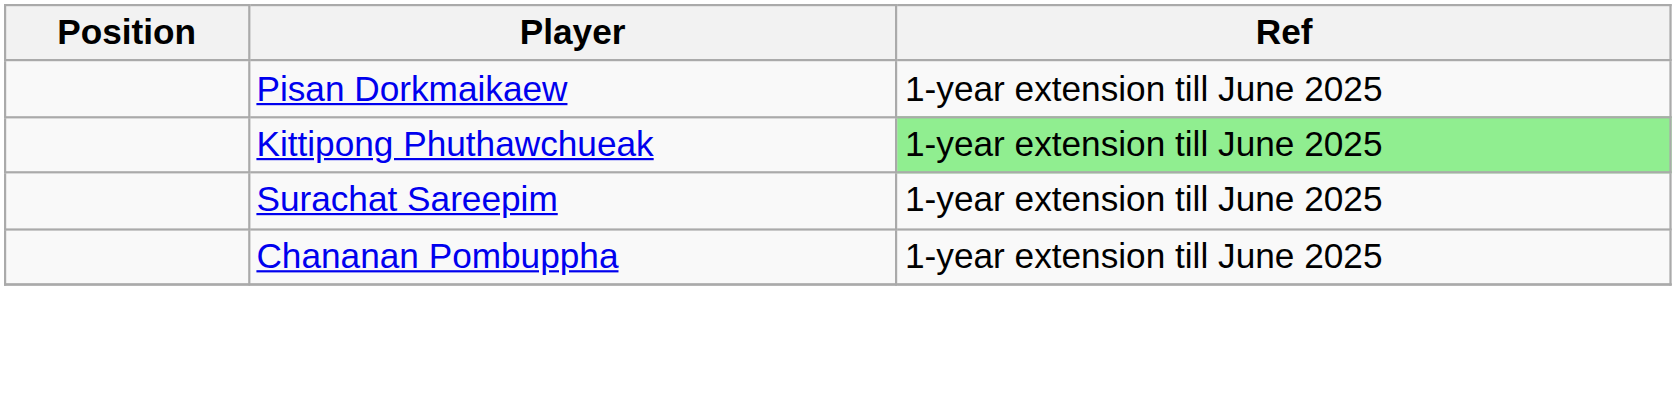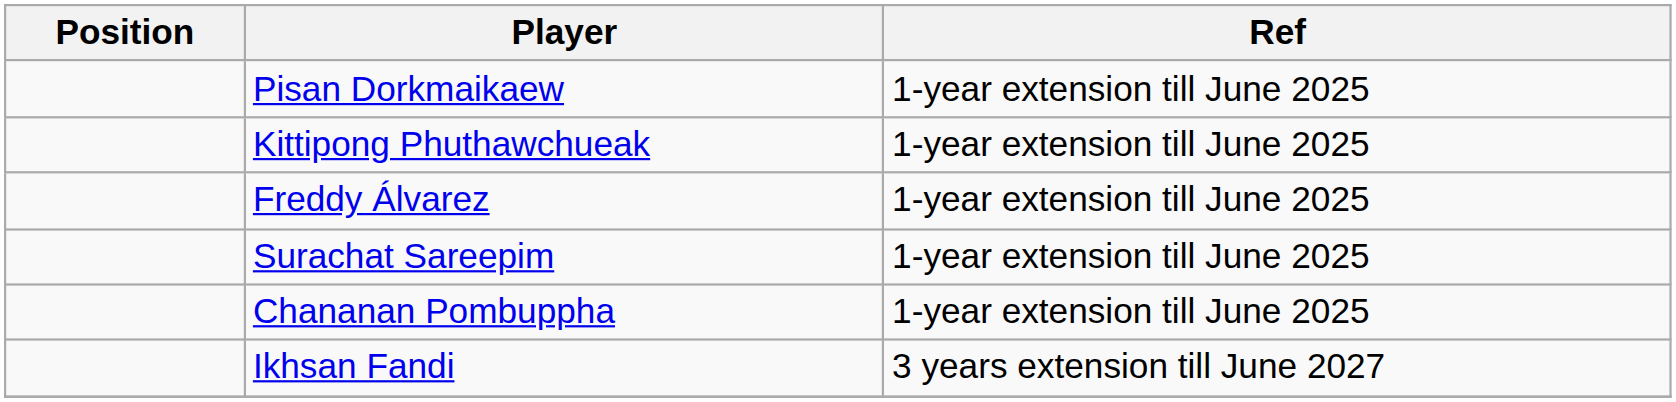Kittipong Phuthawchueak | Ref: lightgreen background -> no background
+ row: Freddy Álvarez | 1-year extension till June 2025
+ row: Ikhsan Fandi | 3 years extension till June 2027
